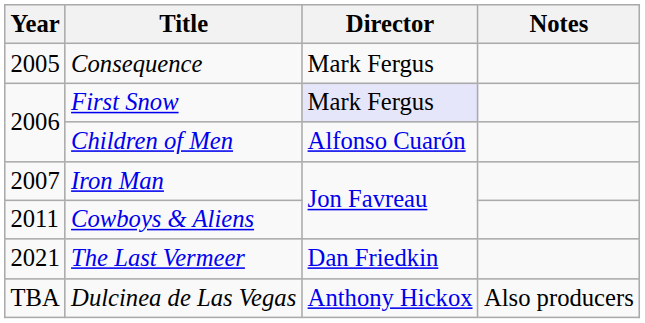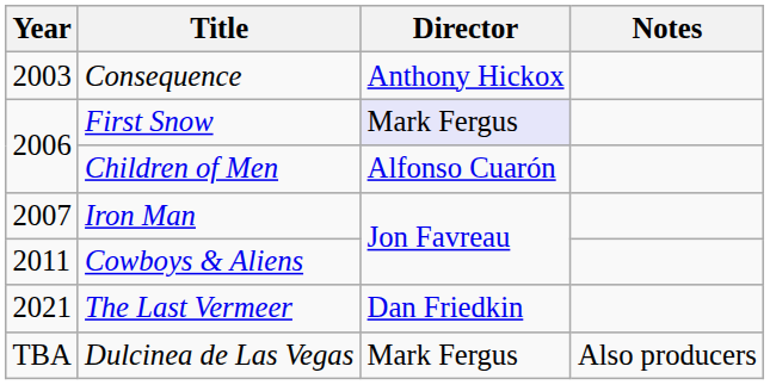Consequence | Year: 2005 -> 2003
Consequence | Director: Mark Fergus -> Anthony Hickox
Dulcinea de Las Vegas | Director: Anthony Hickox -> Mark Fergus
